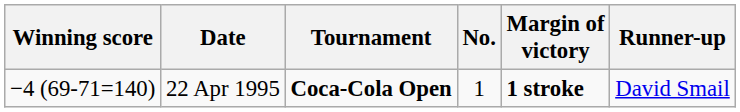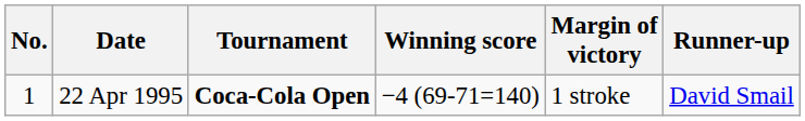columns swapped: No. <-> Winning score
22 Apr 1995 | Margin of victory: bold -> normal
